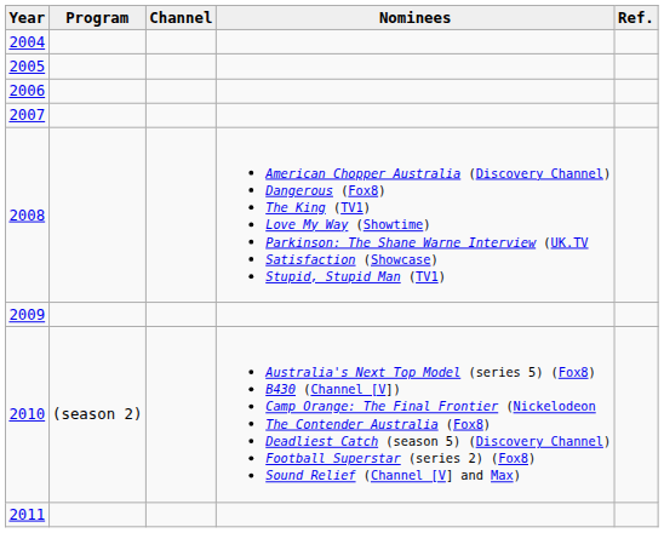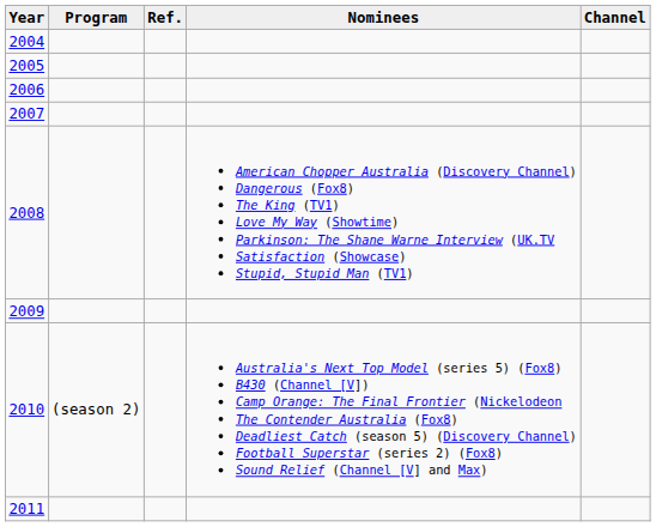columns swapped: Channel <-> Ref.
